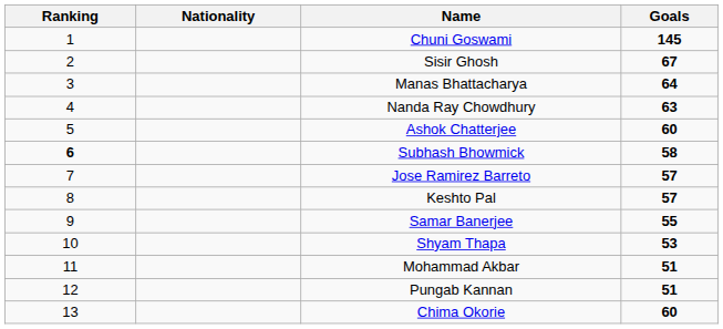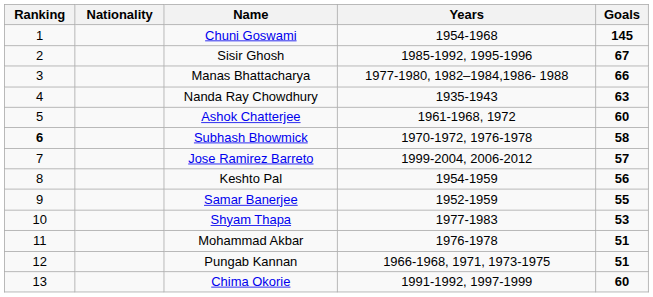+ column: Years | 1954-1968 | 1985-1992, 1995-1996 | 1977-1980, 1982–1984,1986- 1988 | 1935-1943 | 1961-1968, 1972 | 1970-1972, 1976-1978 | 1999-2004, 2006-2012 | 1954-1959 | 1952-1959 | 1977-1983 | 1976-1978 | 1966-1968, 1971, 1973-1975 | 1991-1992, 1997-1999
Manas Bhattacharya | Goals: 64 -> 66
Keshto Pal | Goals: 57 -> 56
